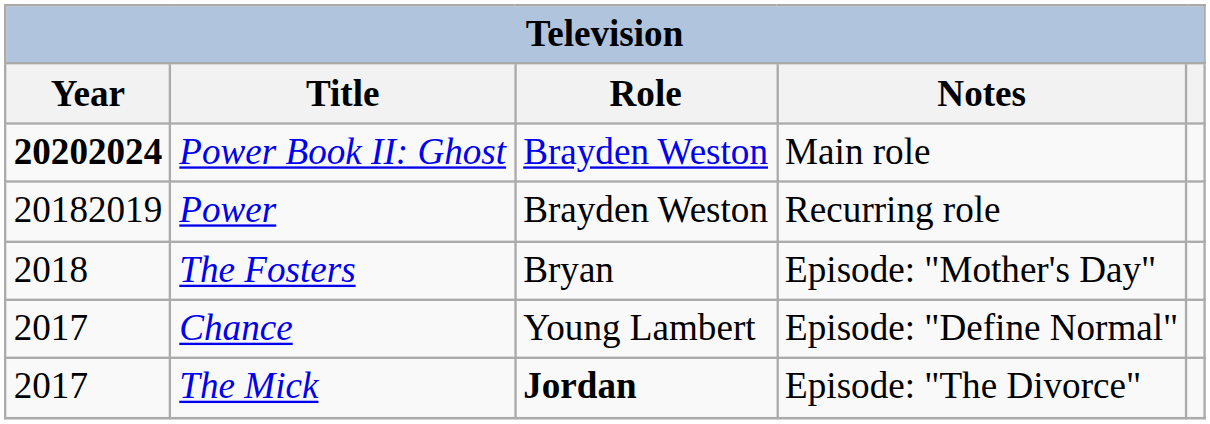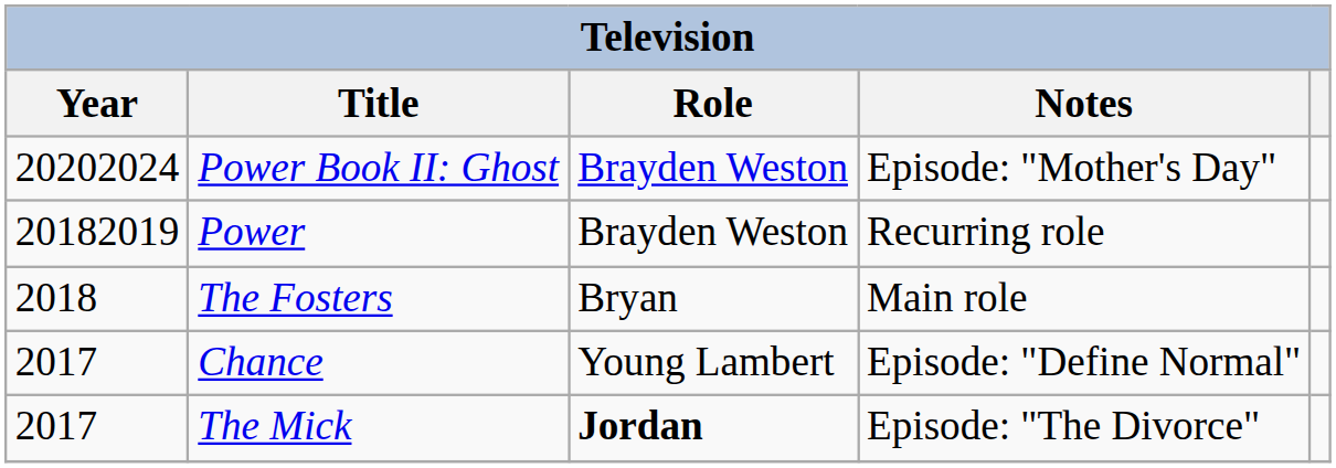Power Book II: Ghost | Year: bold -> normal
Power Book II: Ghost | Notes: Main role -> Episode: "Mother's Day"
The Fosters | Notes: Episode: "Mother's Day" -> Main role
